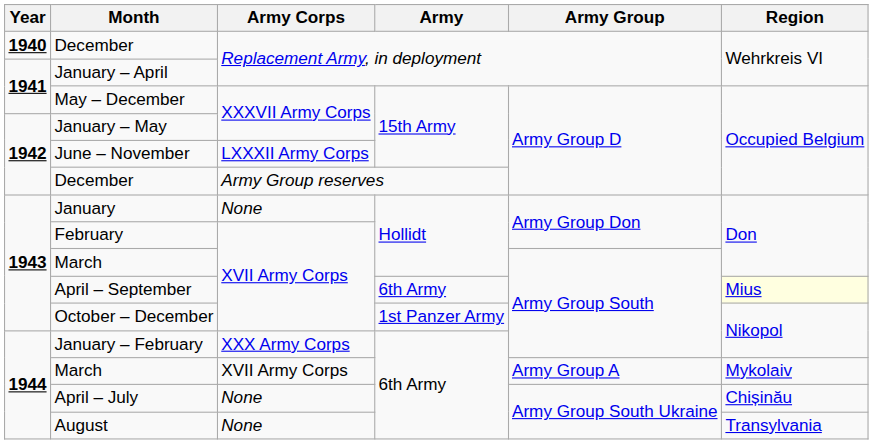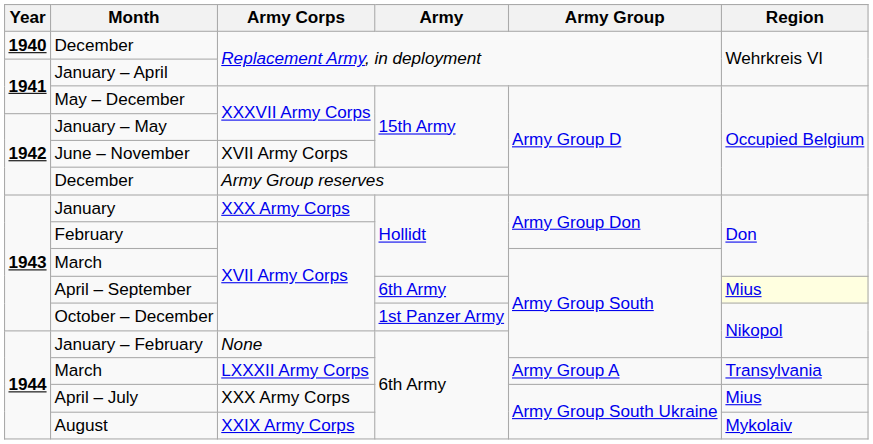June – November | Army Corps: LXXXII Army Corps -> XVII Army Corps
January | Army Corps: None -> XXX Army Corps
January – February | Army Corps: XXX Army Corps -> None
March / 6th Army | Army Corps: XVII Army Corps -> LXXXII Army Corps
March / 6th Army | Region: Mykolaiv -> Transylvania
April – July | Army Corps: None -> XXX Army Corps
April – July | Region: Chișinău -> Mius
August | Army Corps: None -> XXIX Army Corps
August | Region: Transylvania -> Mykolaiv
